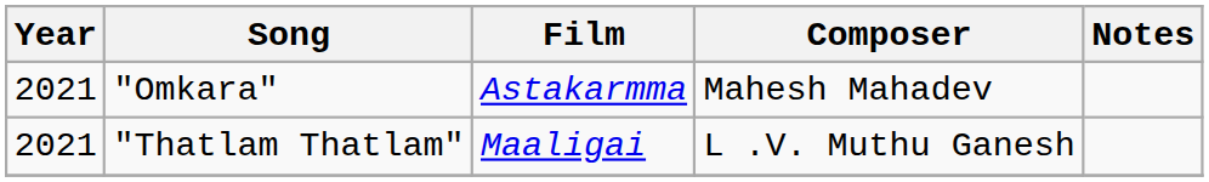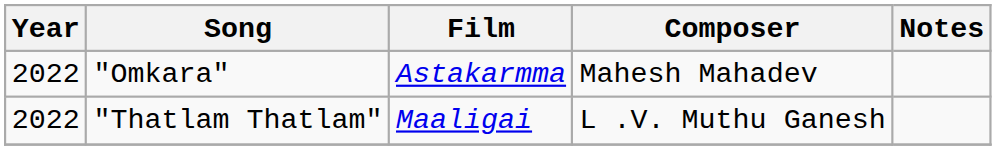"Omkara" | Year: 2021 -> 2022
"Thatlam Thatlam" | Year: 2021 -> 2022
